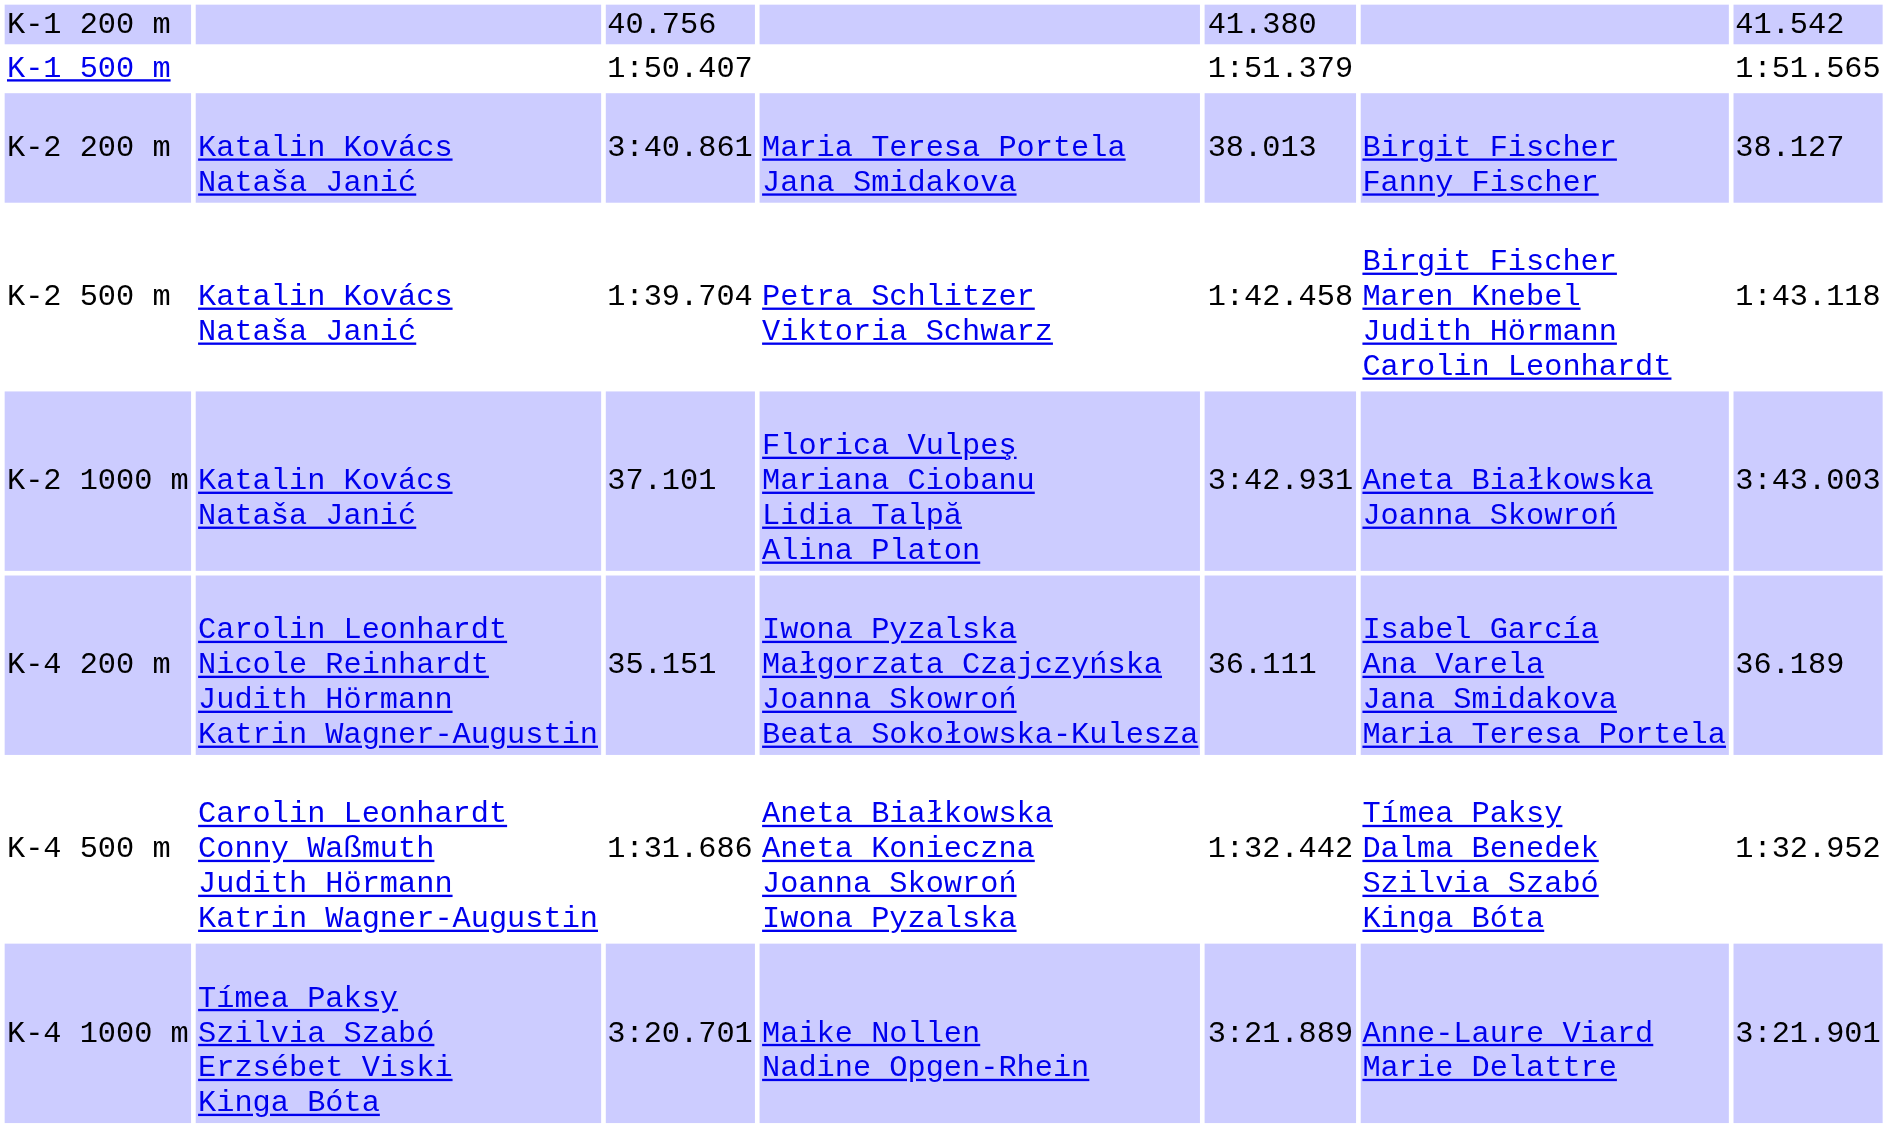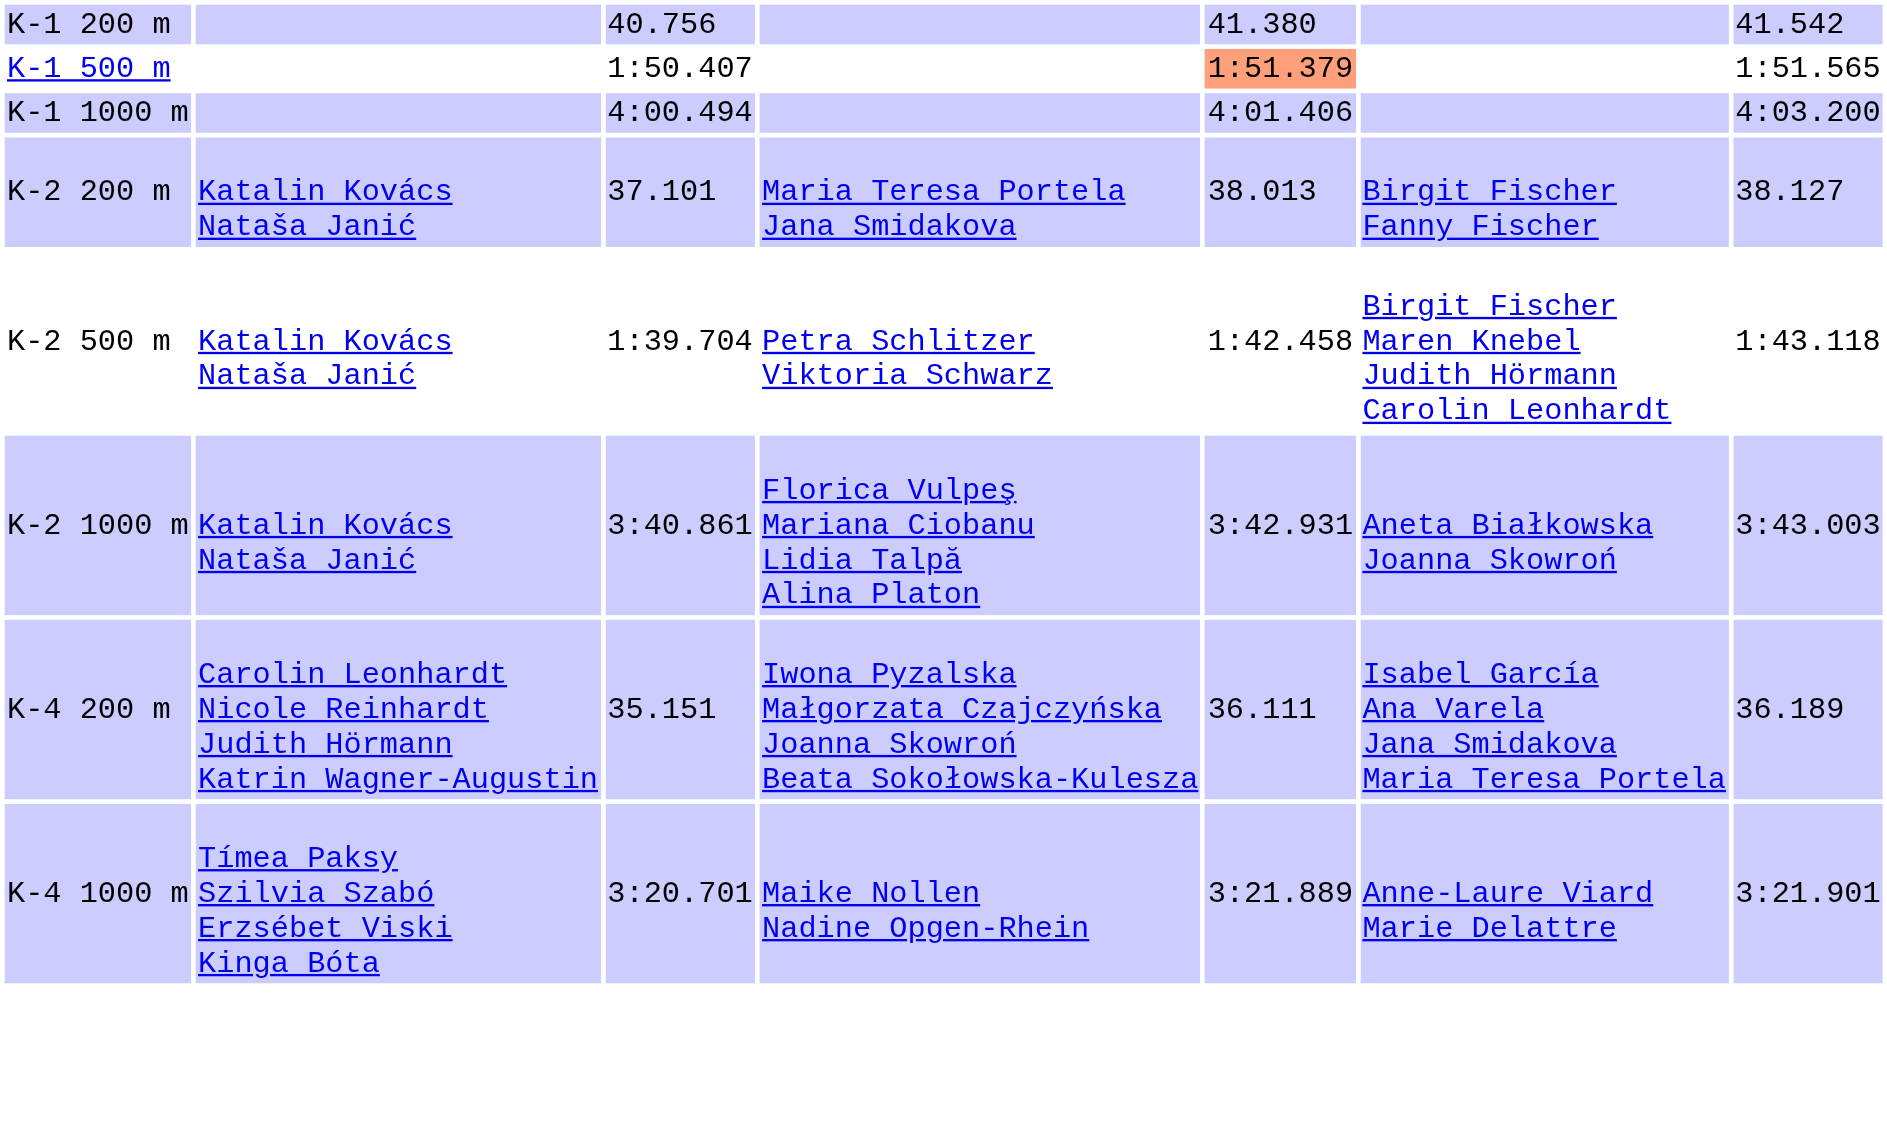K-1 500 m | column 5: no background -> lightsalmon background
+ row: K-1 1000 m | 4:00.494 | 4:01.406 | 4:03.200
K-2 200 m | column 3: 3:40.861 -> 37.101
K-2 1000 m | column 3: 37.101 -> 3:40.861
- row: K-4 500 m | Carolin Leonhardt Conny Waßmuth Judith Hörmann Katrin Wagner-Augustin | 1:31.686 | Aneta Białkowska Aneta Konieczna Joanna Skowroń Iwona Pyzalska | 1:32.442 | Tímea Paksy Dalma Benedek Szilvia Szabó Kinga Bóta | 1:32.952
